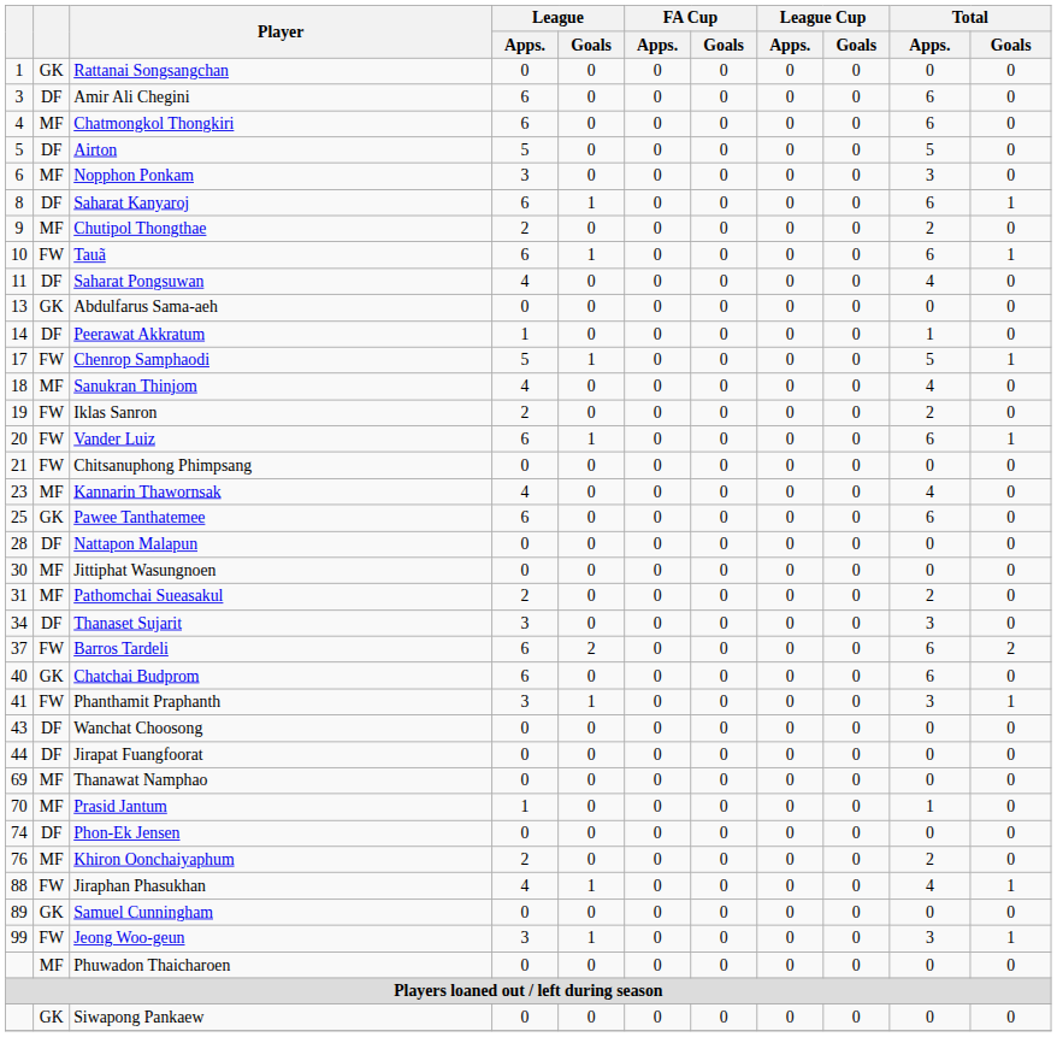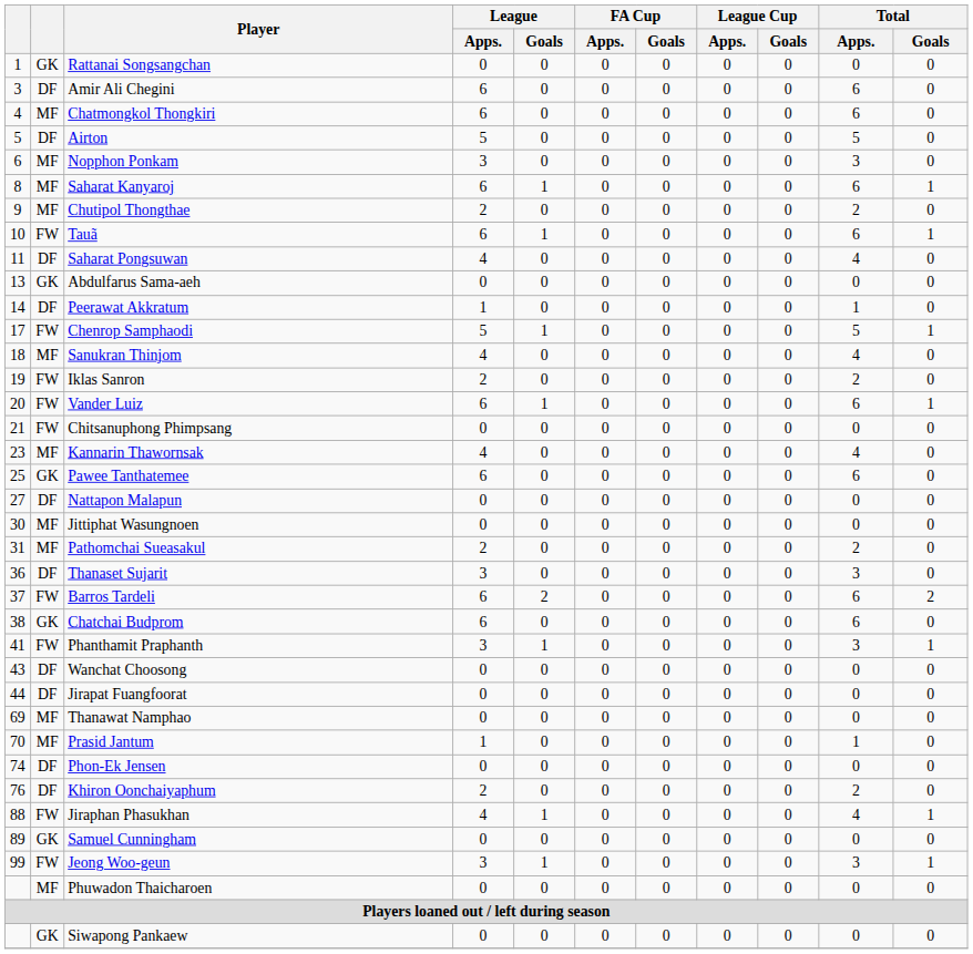Saharat Kanyaroj | column 2: DF -> MF
Nattapon Malapun | column 1: 28 -> 27
Thanaset Sujarit | column 1: 34 -> 36
Chatchai Budprom | column 1: 40 -> 38
Khiron Oonchaiyaphum | column 2: MF -> DF
